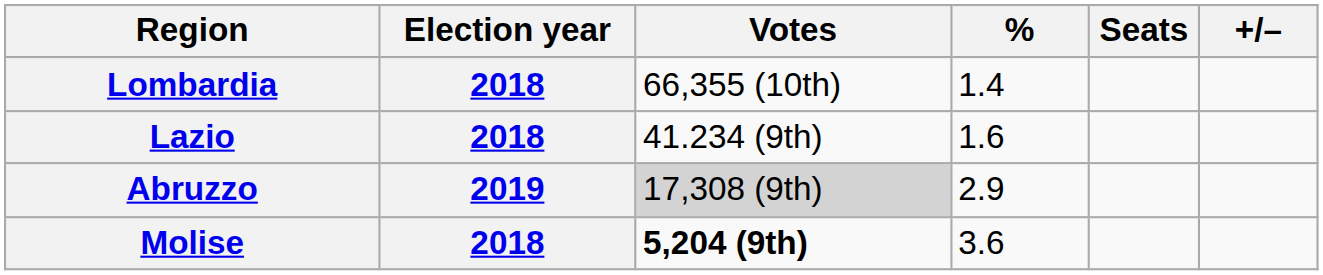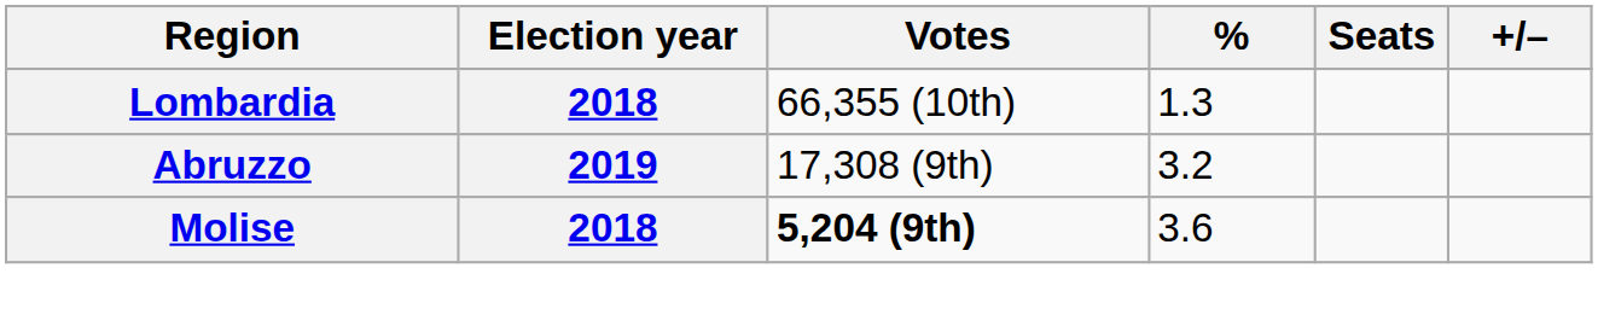Lombardia | %: 1.4 -> 1.3
- row: Lazio | 2018 | 41.234 (9th) | 1.6
Abruzzo | Votes: lightgrey background -> no background
Abruzzo | %: 2.9 -> 3.2
